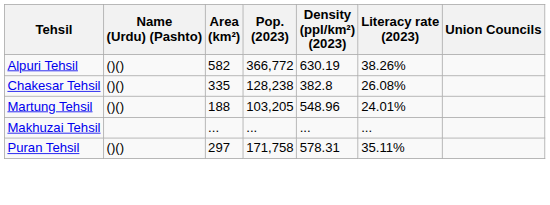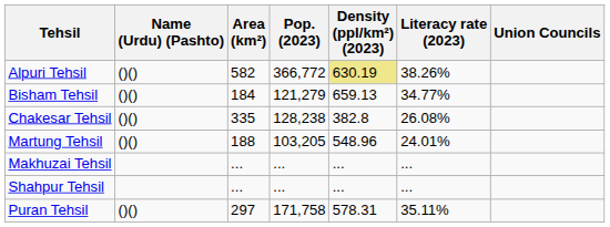Alpuri Tehsil | Density (ppl/km²) (2023): no background -> khaki background
+ row: Bisham Tehsil | ()() | 184 | 121,279 | 659.13 | 34.77%
+ row: Shahpur Tehsil | ... | ... | ... | ...
